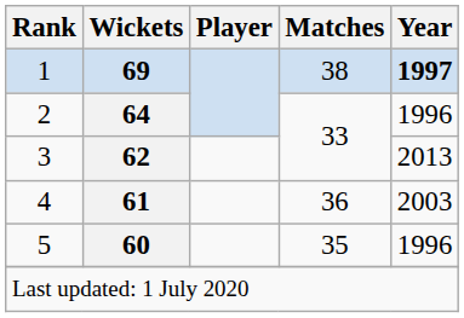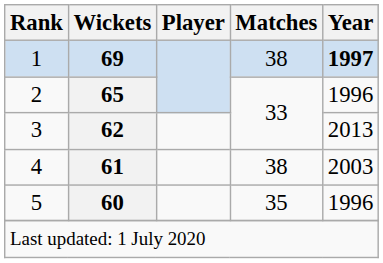2 | Wickets: 64 -> 65
4 | Matches: 36 -> 38
